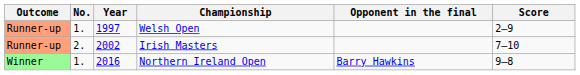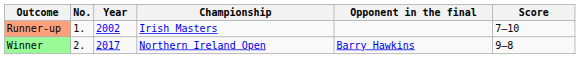- row: Runner-up | 1. | 1997 | Welsh Open | 2–9
Irish Masters | No.: 2. -> 1.
Northern Ireland Open | No.: 1. -> 2.
Northern Ireland Open | Year: 2016 -> 2017
